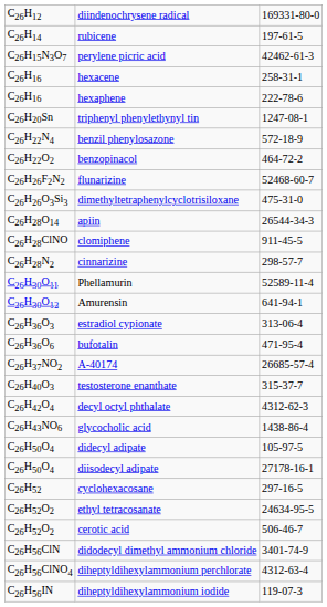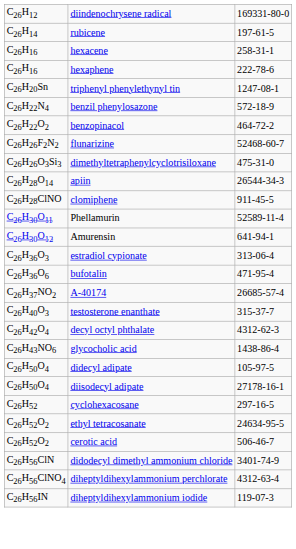- row: C26H15N3O7 | perylene picric acid | 42462-61-3
- row: C26H28N2 | cinnarizine | 298-57-7
